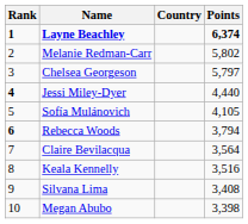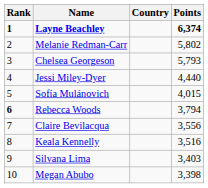Chelsea Georgeson | Points: 5,797 -> 5,793
Jessi Miley-Dyer | Rank: bold -> normal
Sofía Mulánovich | Points: 4,105 -> 4,015
Claire Bevilacqua | Points: 3,564 -> 3,556
Silvana Lima | Points: 3,408 -> 3,403
